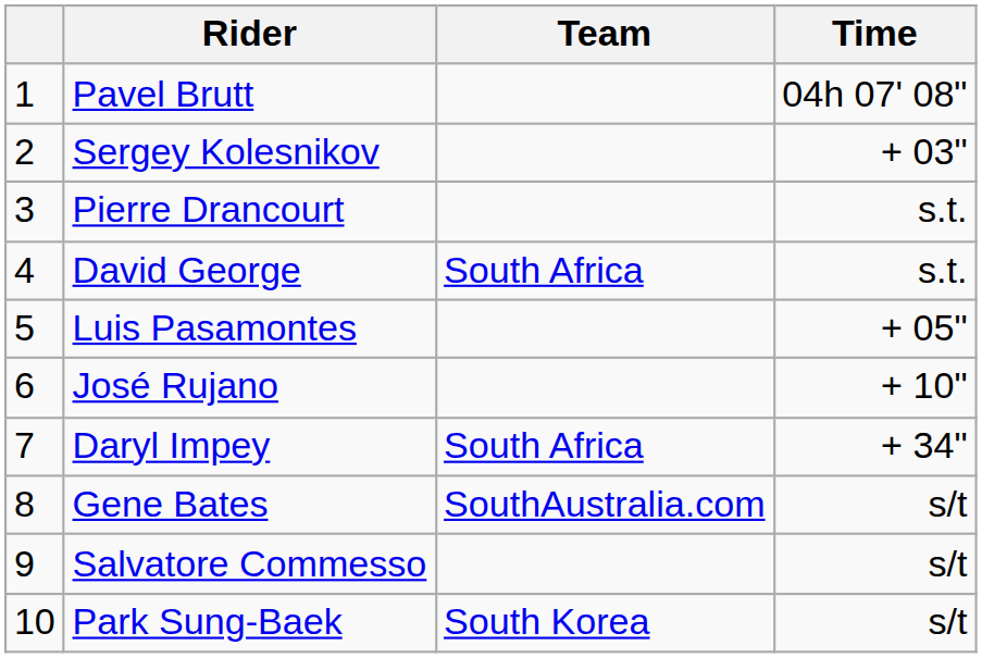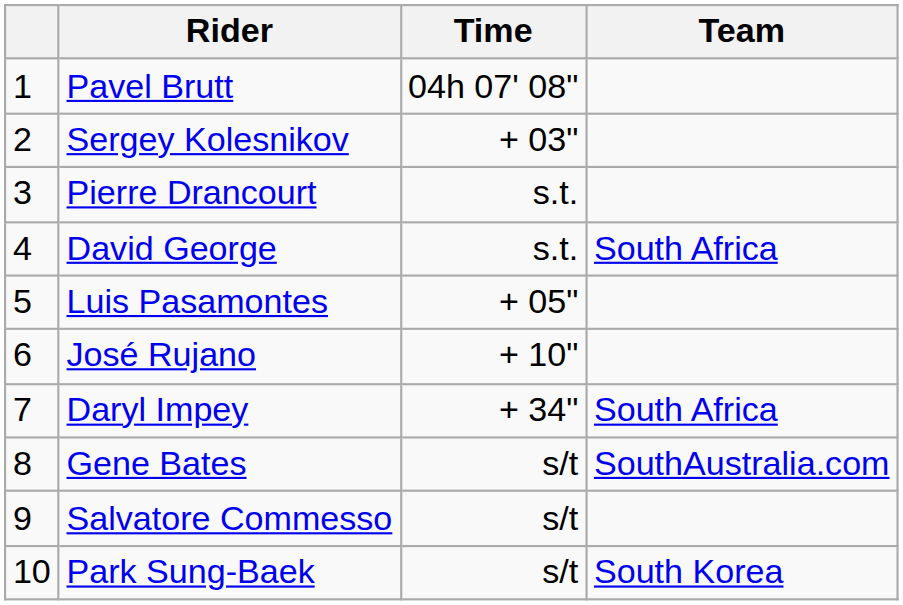columns swapped: Team <-> Time
